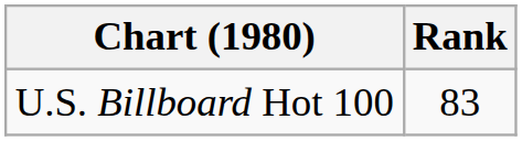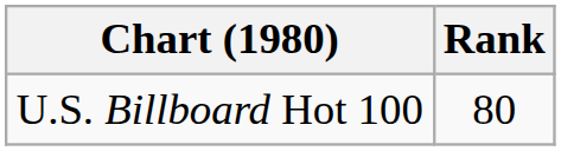U.S. Billboard Hot 100 | Rank: 83 -> 80
